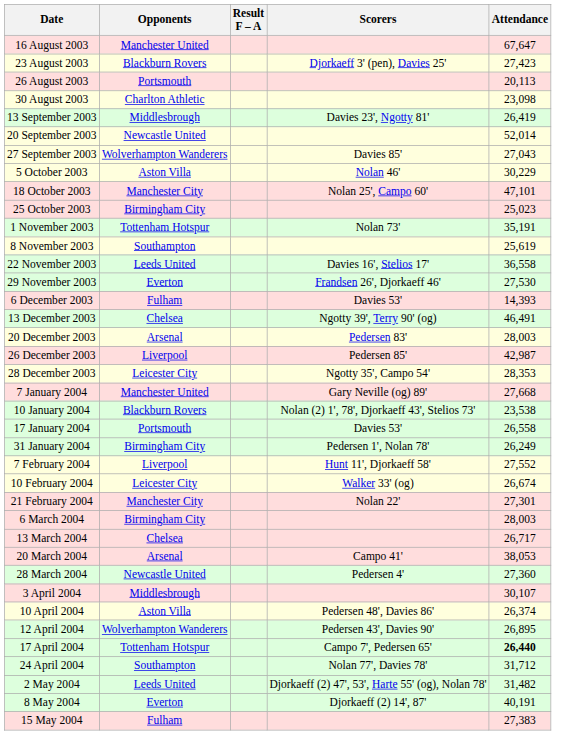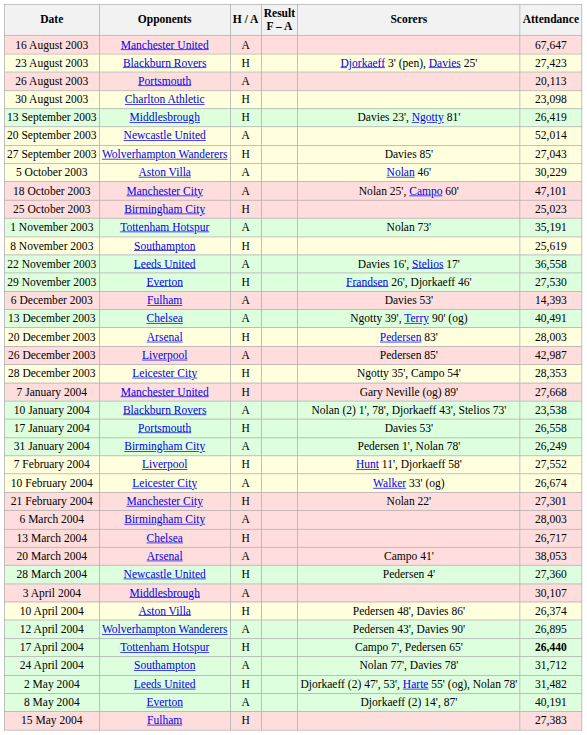+ column: H / A | A | H | A | H | H | A | H | A | A | H | A | H | A | H | A | A | H | A | H | H | A | H | A | H | A | H | A | H | A | H | A | H | A | H | A | H | A | H
13 December 2003 | Attendance: 46,491 -> 40,491
